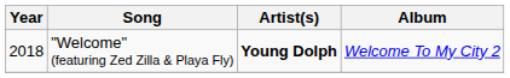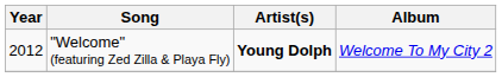"Welcome" (featuring Zed Zilla & Playa Fly) | Year: 2018 -> 2012
